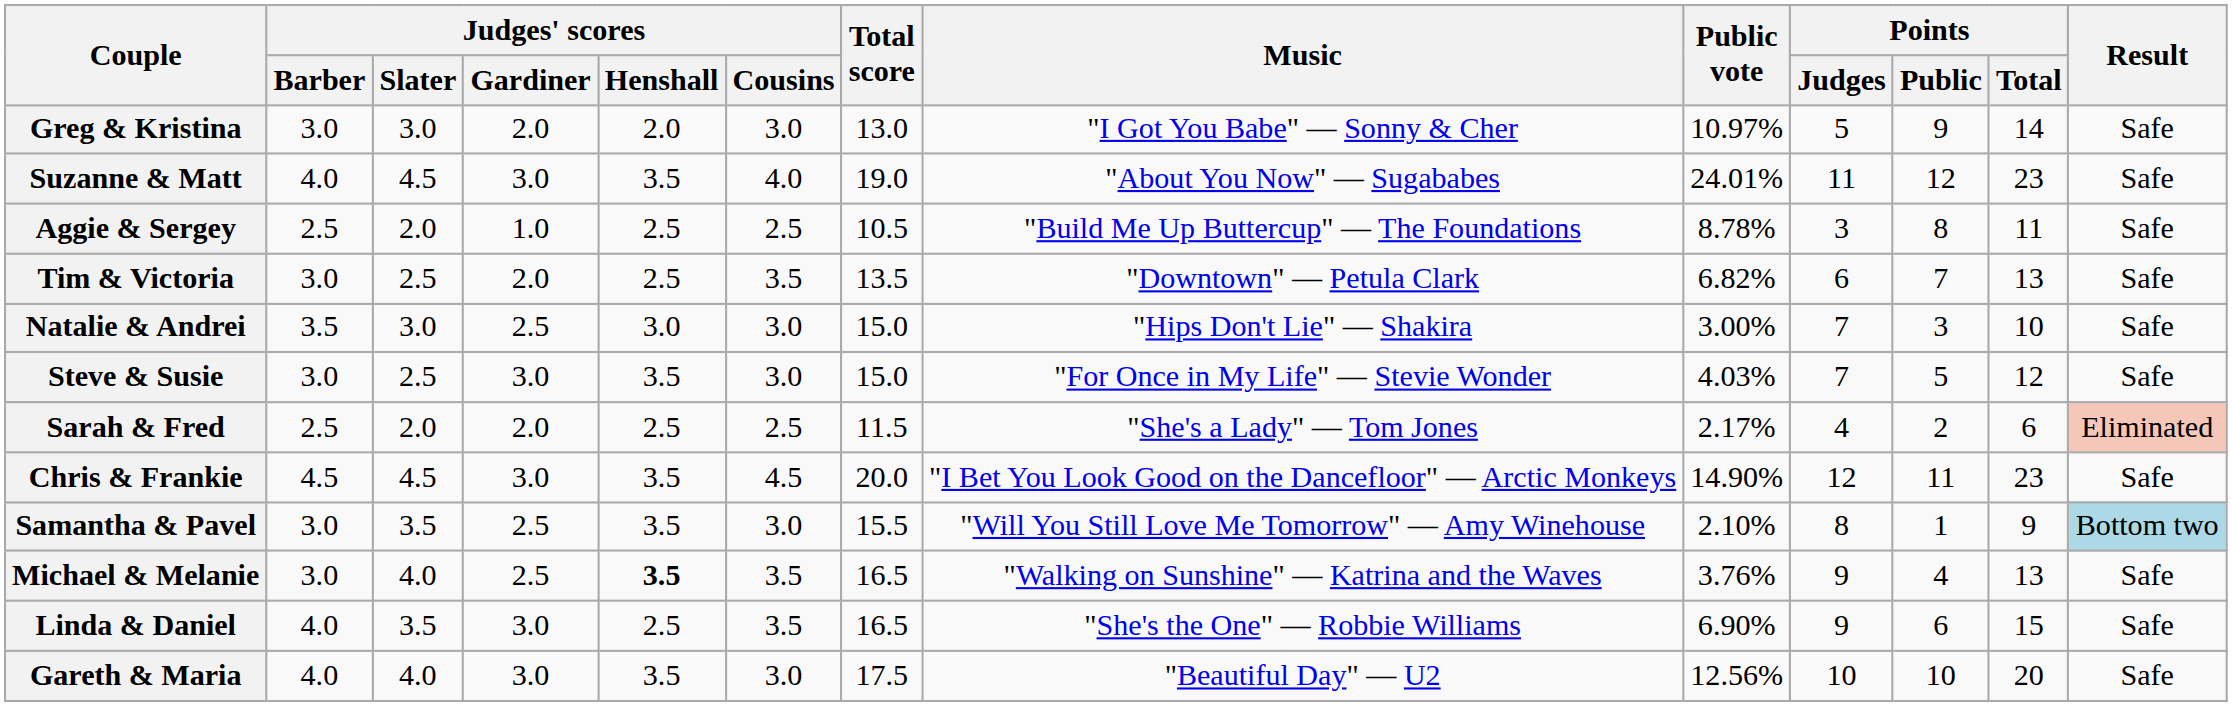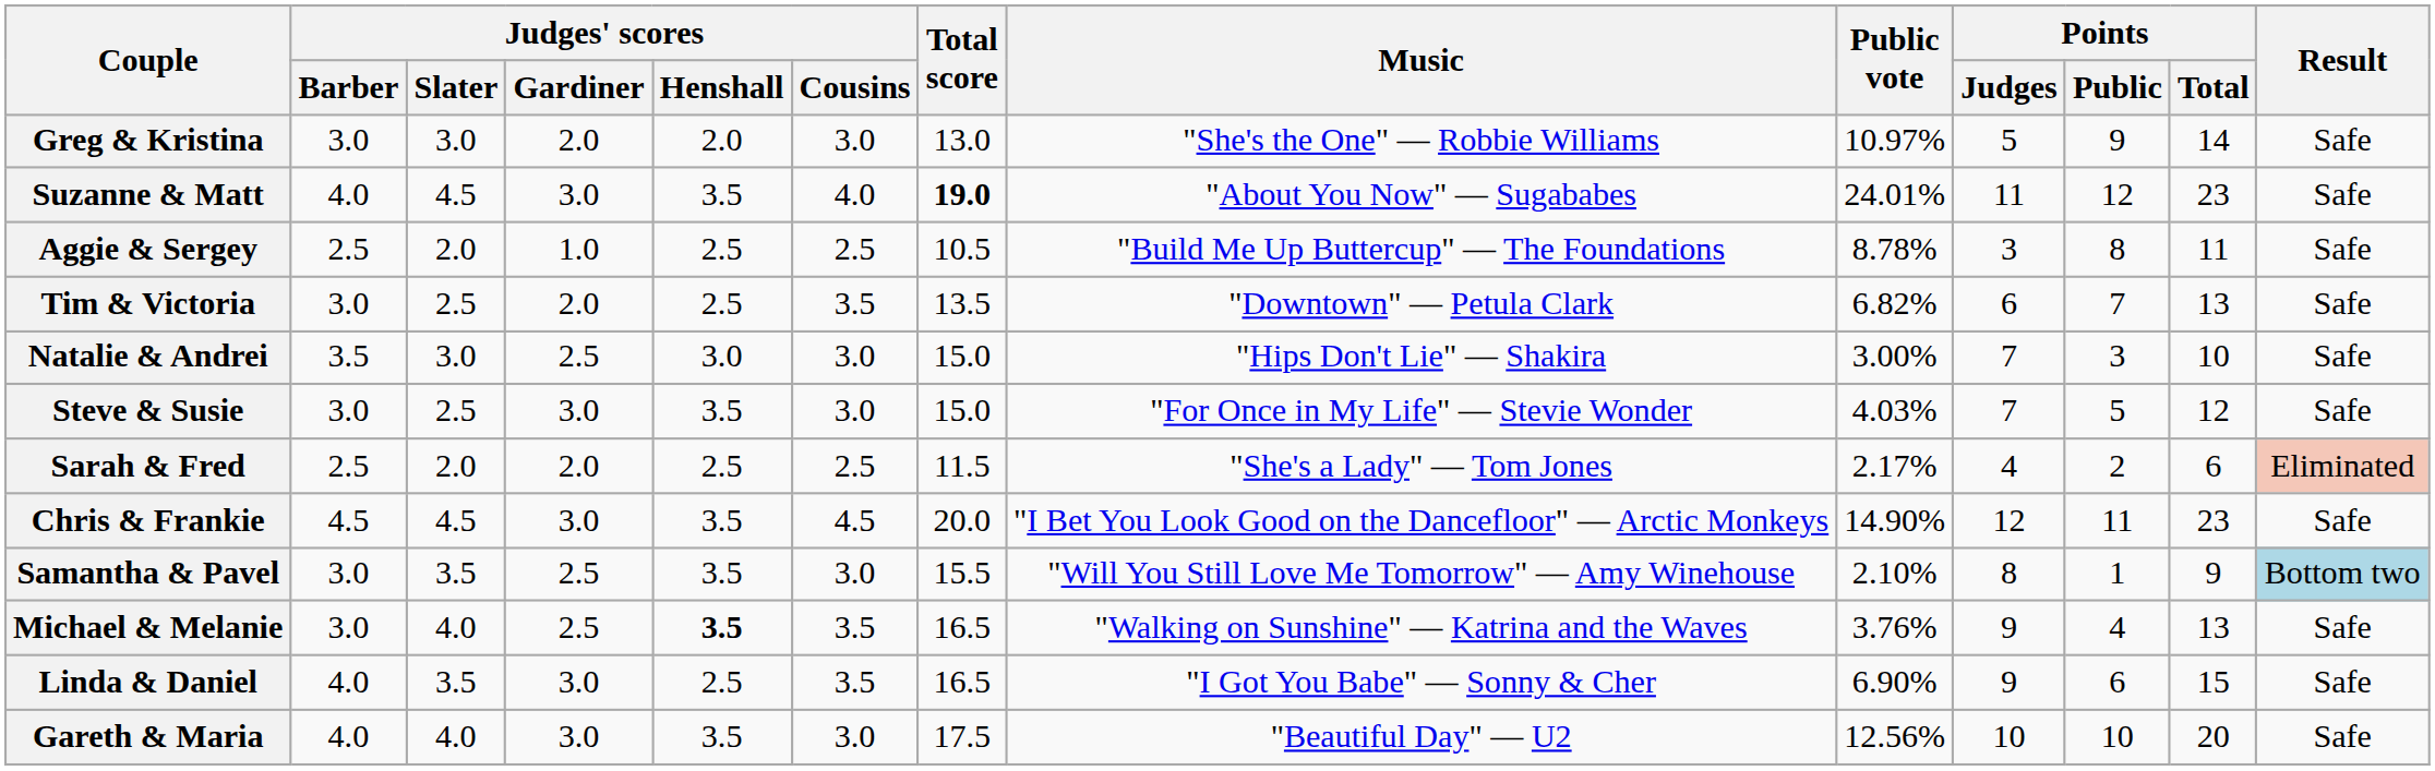Greg & Kristina | Music: "I Got You Babe" — Sonny & Cher -> "She's the One" — Robbie Williams
Suzanne & Matt | Total score: normal -> bold
Linda & Daniel | Music: "She's the One" — Robbie Williams -> "I Got You Babe" — Sonny & Cher
